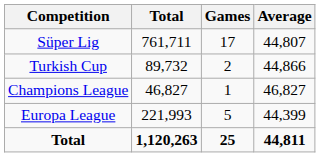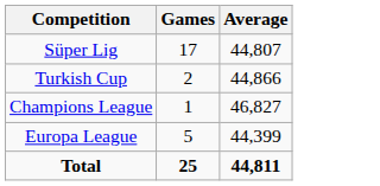- column: Total | 761,711 | 89,732 | 46,827 | 221,993 | 1,120,263
